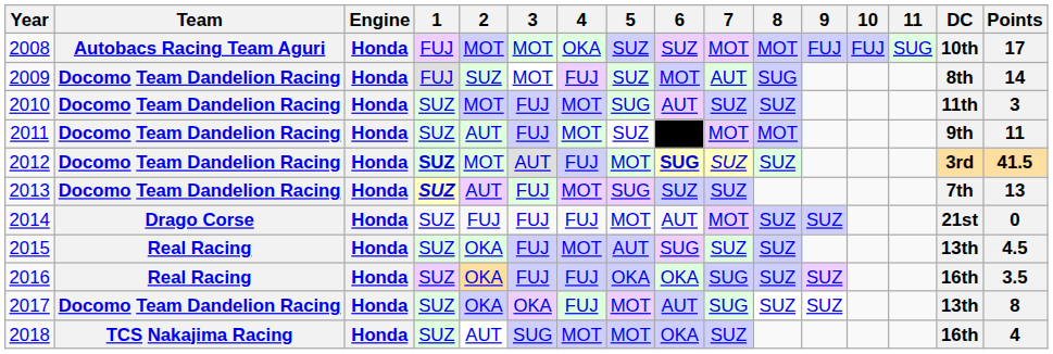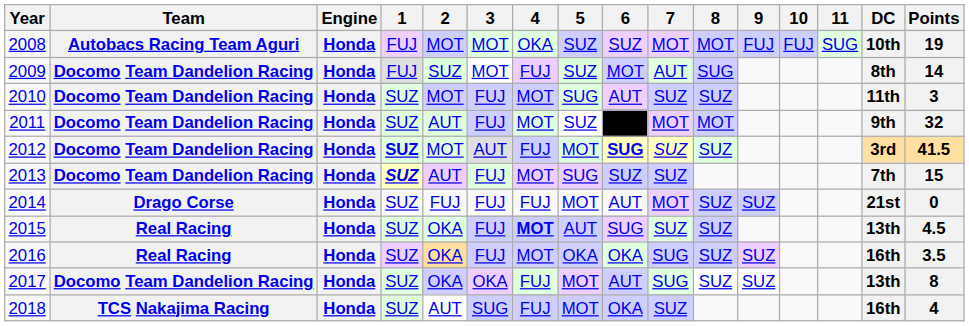2008 | Points: 17 -> 19
2011 | Points: 11 -> 32
2013 | Points: 13 -> 15
2015 | 4: normal -> bold
2016 | 4: FUJ -> MOT
2018 | 4: MOT -> FUJ
